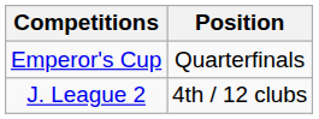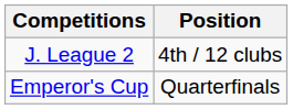rows swapped: J. League 2 <-> Emperor's Cup
